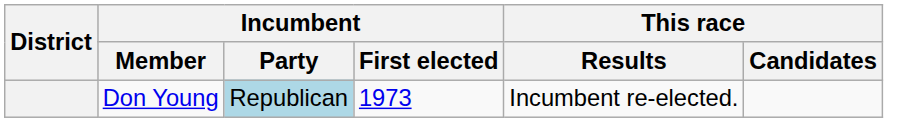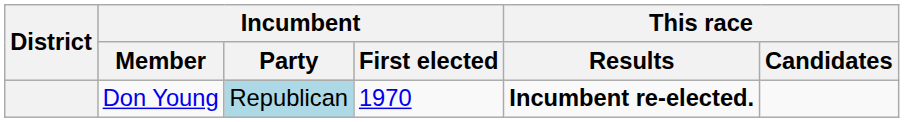Don Young | Incumbent / First elected: 1973 -> 1970
Don Young | This race / Results: normal -> bold
